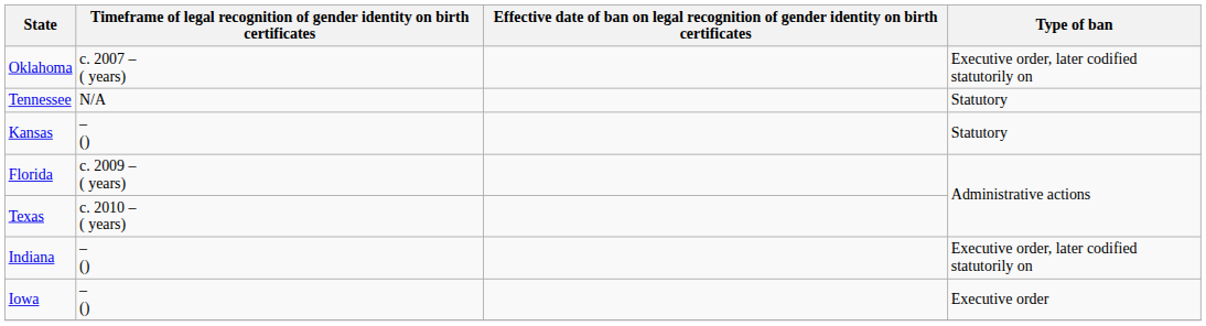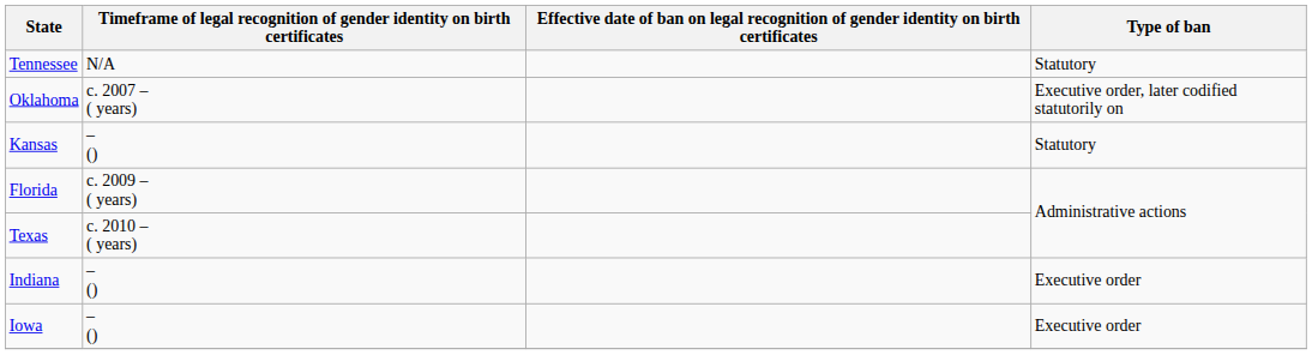rows swapped: Tennessee <-> Oklahoma
Indiana | Type of ban: Executive order, later codified statutorily on -> Executive order
